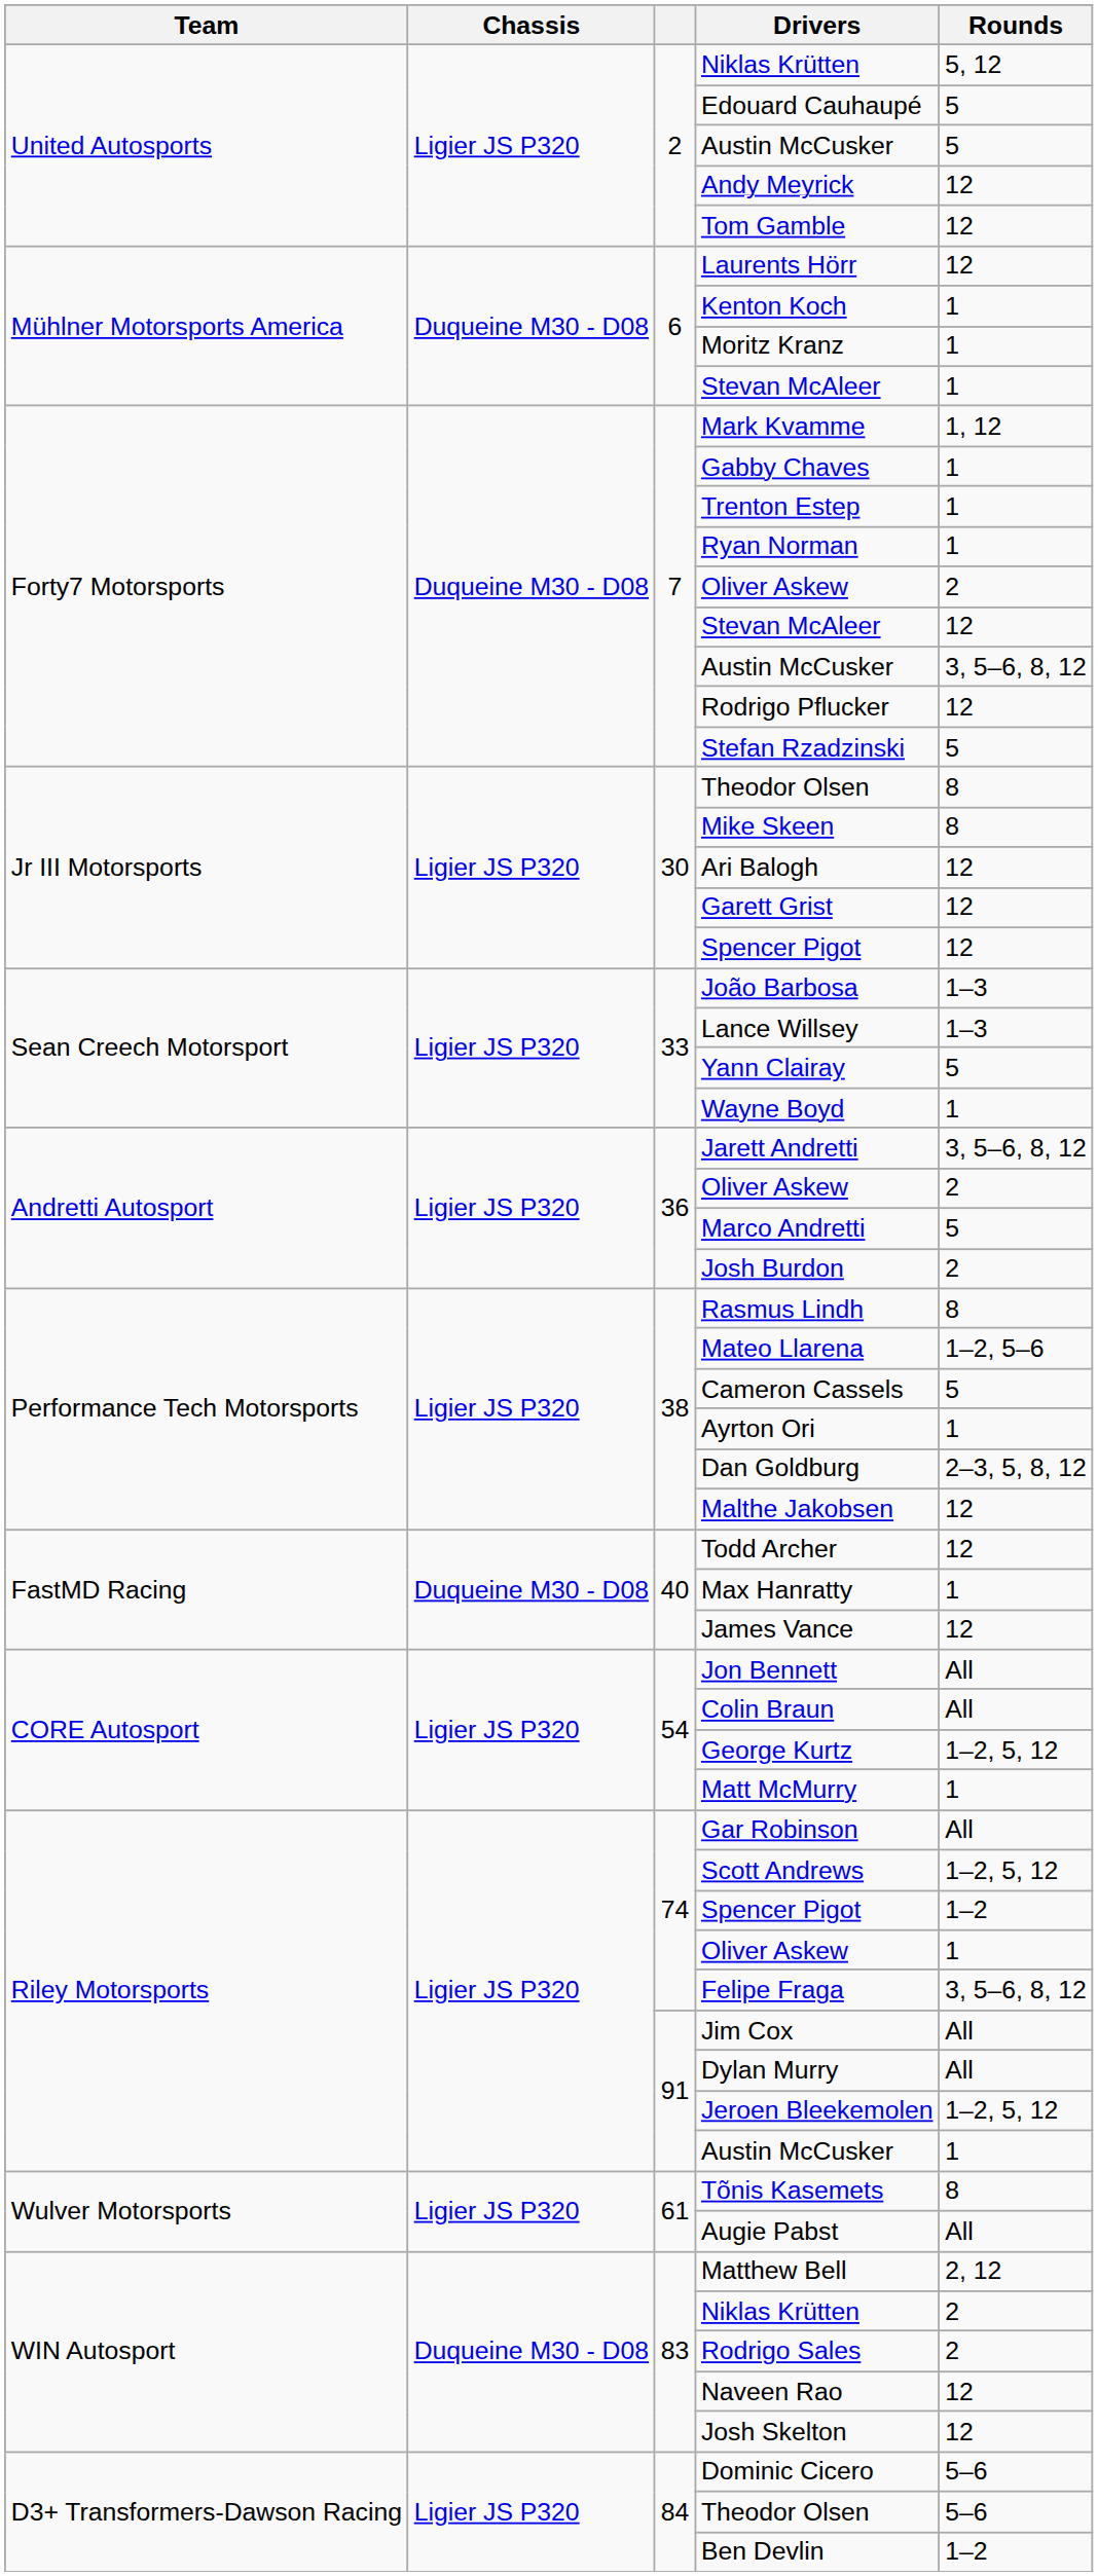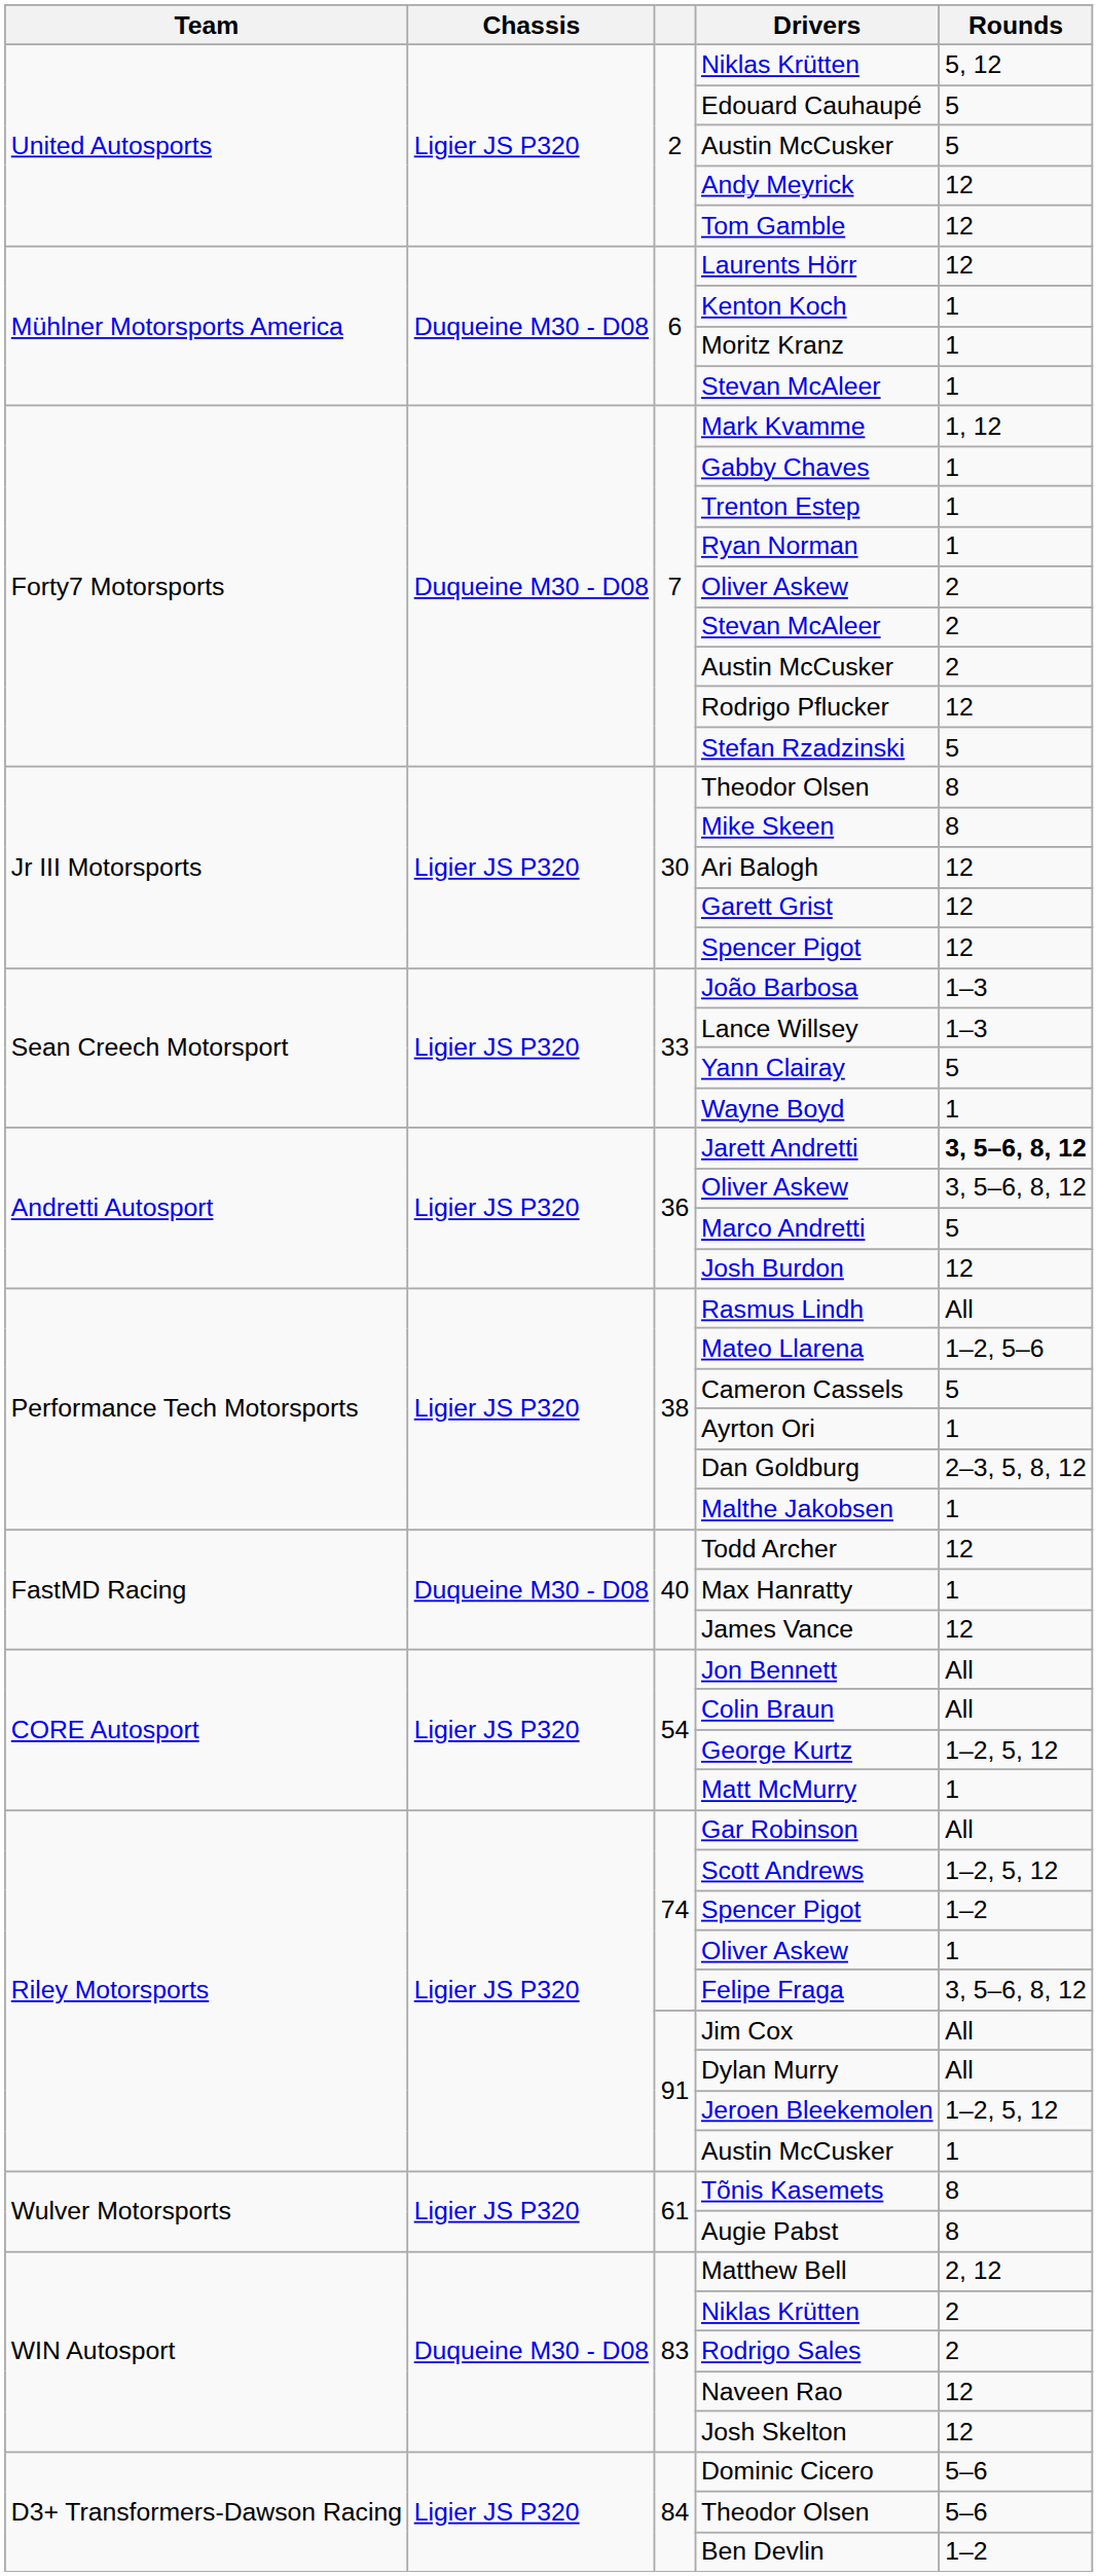7 / Stevan McAleer | Rounds: 12 -> 2
7 / Austin McCusker | Rounds: 3, 5–6, 8, 12 -> 2
Jarett Andretti | Rounds: normal -> bold
36 / Oliver Askew | Rounds: 2 -> 3, 5–6, 8, 12
Josh Burdon | Rounds: 2 -> 12
Rasmus Lindh | Rounds: 8 -> All
Malthe Jakobsen | Rounds: 12 -> 1
Augie Pabst | Rounds: All -> 8
